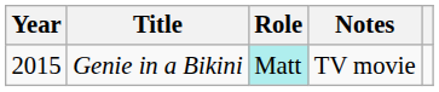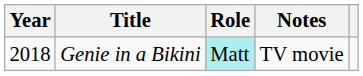Genie in a Bikini | Year: 2015 -> 2018
